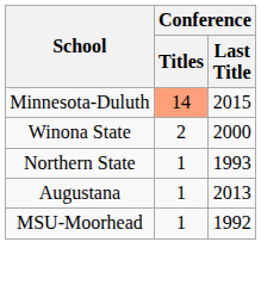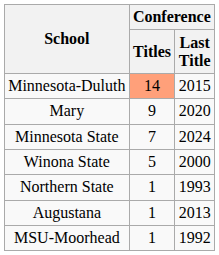+ row: Mary | 9 | 2020
+ row: Minnesota State | 7 | 2024
Winona State | Conference / Titles: 2 -> 5
